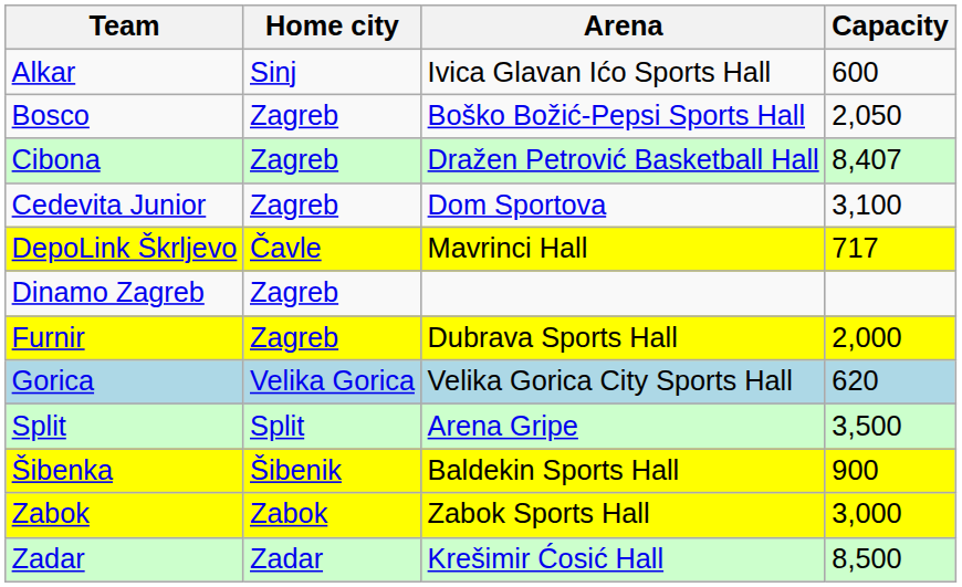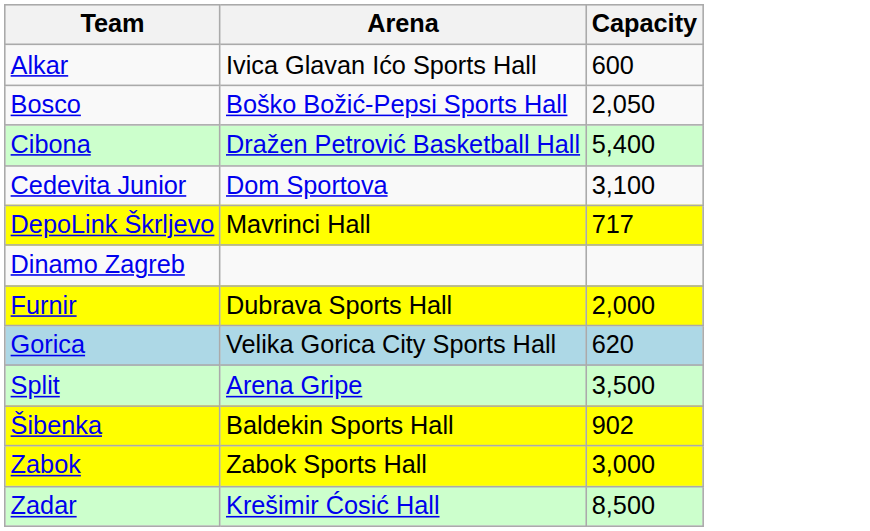- column: Home city | Sinj | Zagreb | Zagreb | Zagreb | Čavle | Zagreb | Zagreb | Velika Gorica | Split | Šibenik | Zabok | Zadar
Cibona | Capacity: 8,407 -> 5,400
Šibenka | Capacity: 900 -> 902
